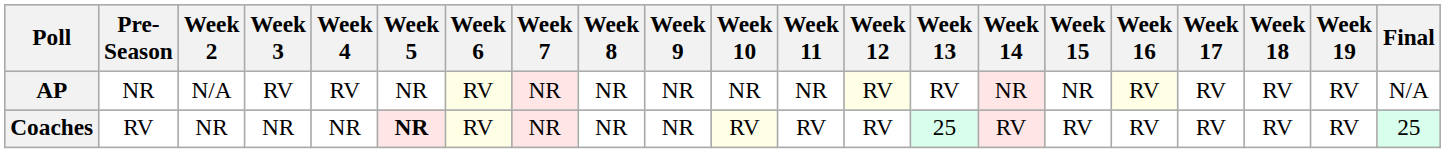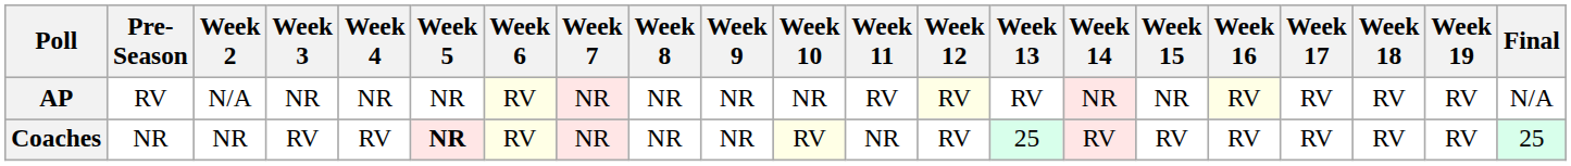AP | Pre- Season: NR -> RV
AP | Week 3: RV -> NR
AP | Week 4: RV -> NR
AP | Week 11: NR -> RV
Coaches | Pre- Season: RV -> NR
Coaches | Week 3: NR -> RV
Coaches | Week 4: NR -> RV
Coaches | Week 11: RV -> NR
